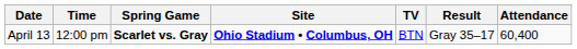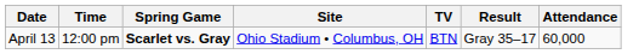April 13 | Site: bold -> normal
April 13 | Attendance: 60,400 -> 60,000
